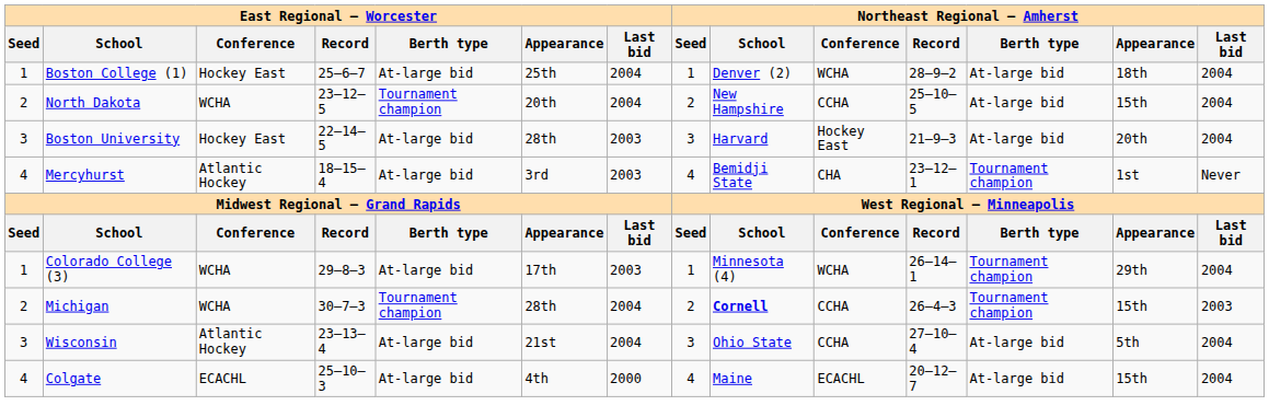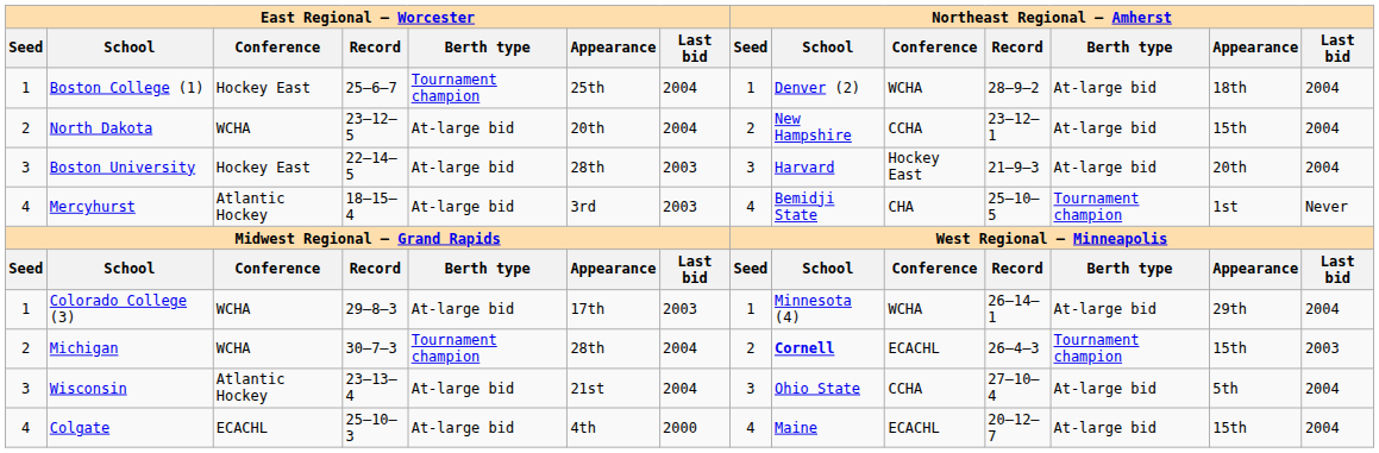Boston College (1) | East Regional – Worcester / Berth type: At-large bid -> Tournament champion
North Dakota | East Regional – Worcester / Berth type: Tournament champion -> At-large bid
North Dakota | Northeast Regional – Amherst / Record: 25–10–5 -> 23–12–1
Mercyhurst | Northeast Regional – Amherst / Record: 23–12–1 -> 25–10–5
Colorado College (3) | Northeast Regional – Amherst / Berth type: Tournament champion -> At-large bid
Michigan | Northeast Regional – Amherst / Conference: CCHA -> ECACHL
